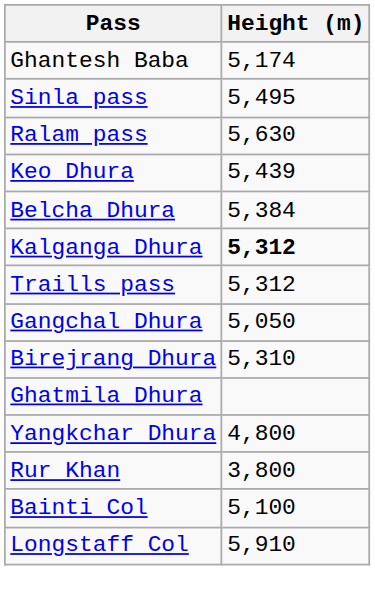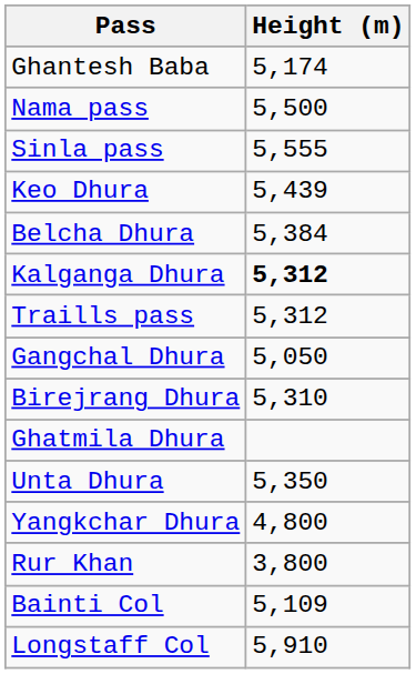+ row: Nama pass | 5,500
Sinla pass | Height (m): 5,495 -> 5,555
- row: Ralam pass | 5,630
+ row: Unta Dhura | 5,350
Bainti Col | Height (m): 5,100 -> 5,109
